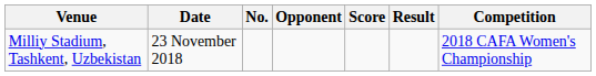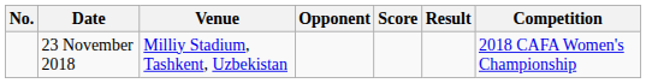columns swapped: No. <-> Venue
